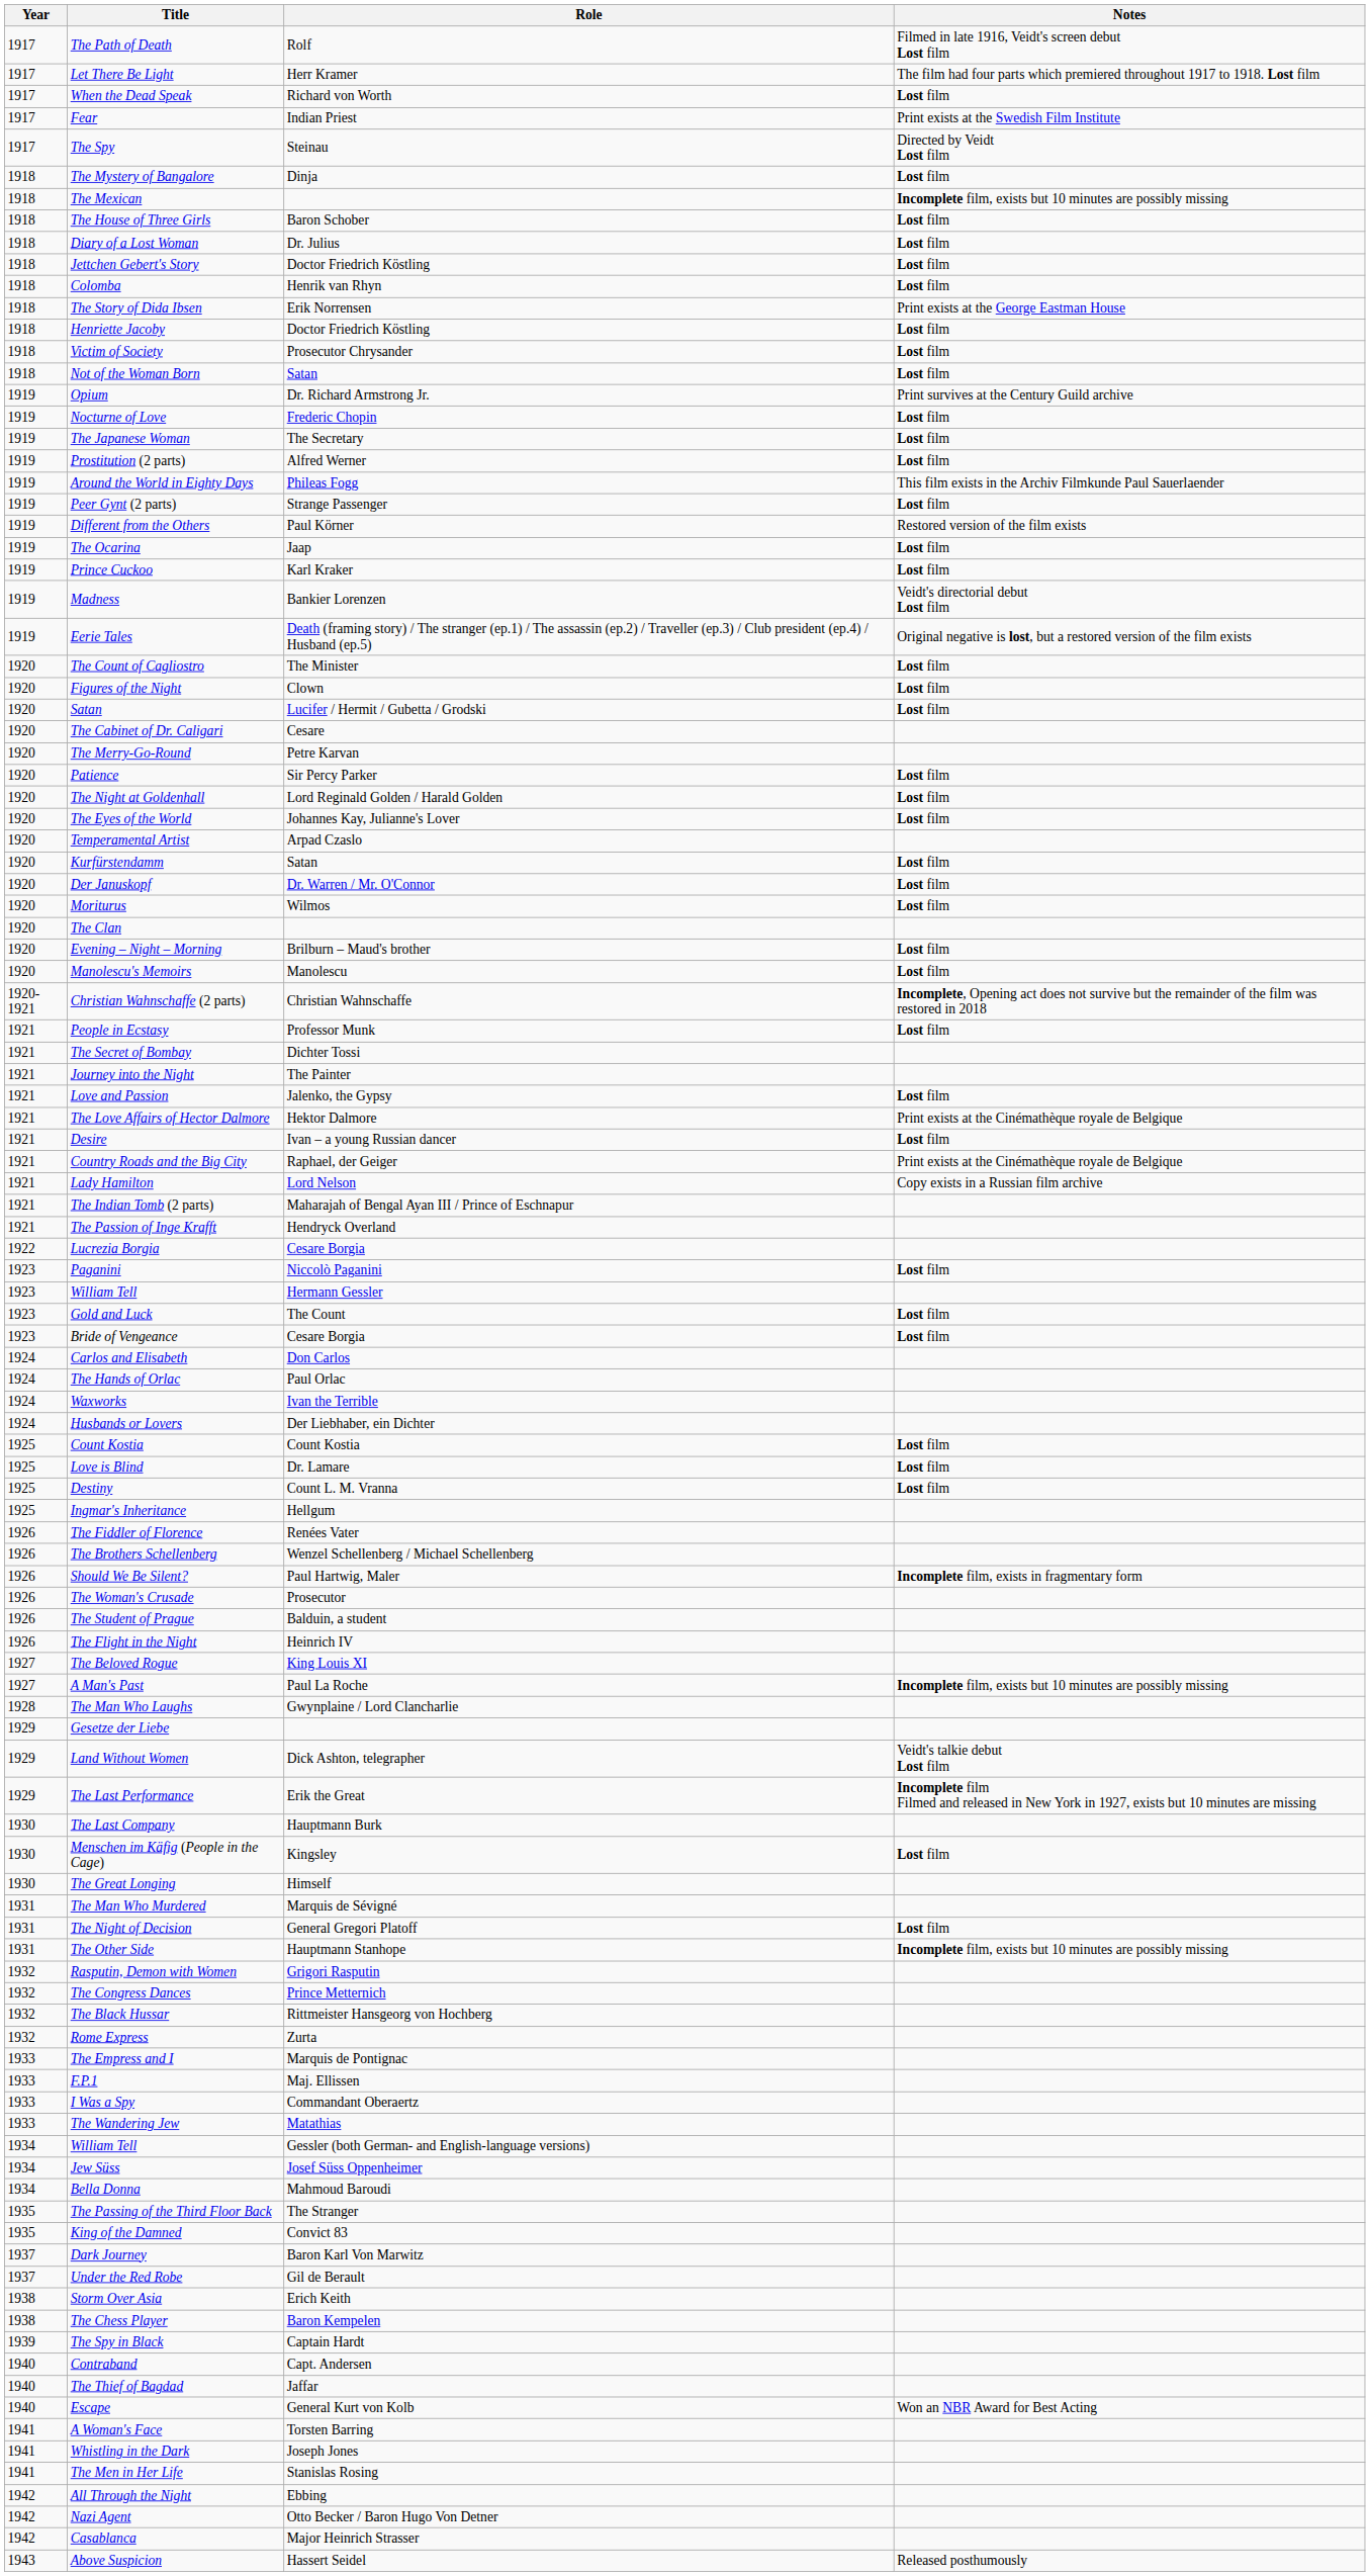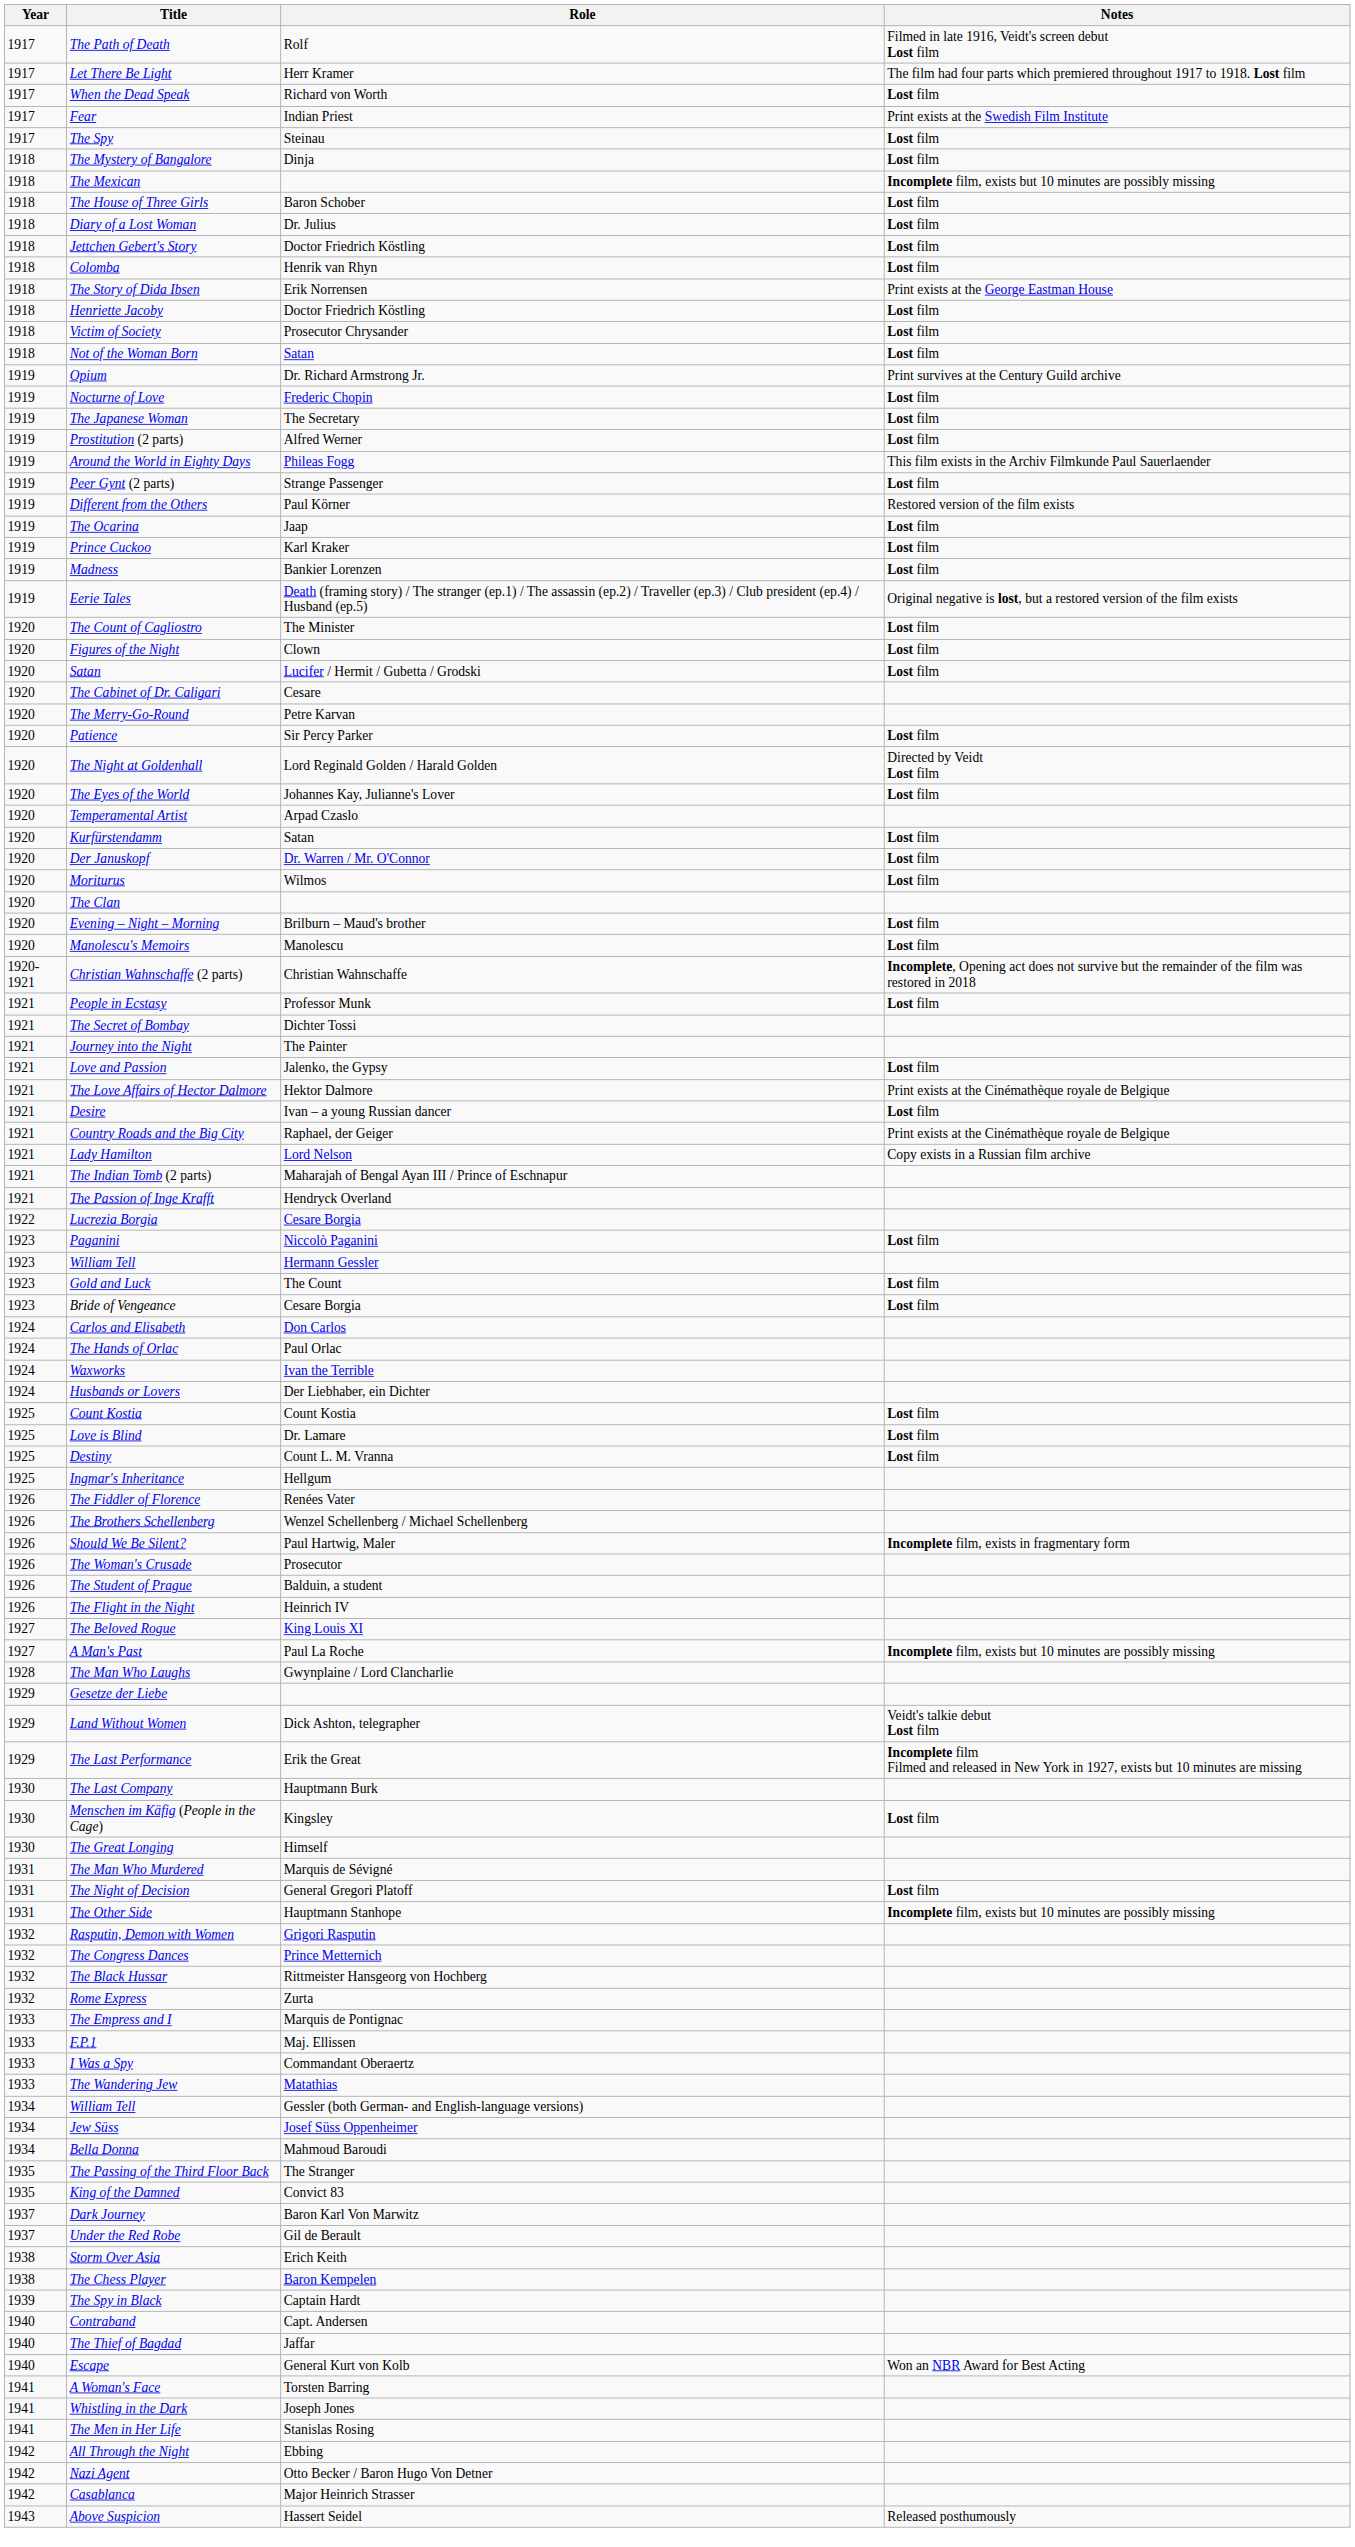The Spy | Notes: Directed by Veidt Lost film -> Lost film
Madness | Notes: Veidt's directorial debut Lost film -> Lost film
The Night at Goldenhall | Notes: Lost film -> Directed by Veidt Lost film
